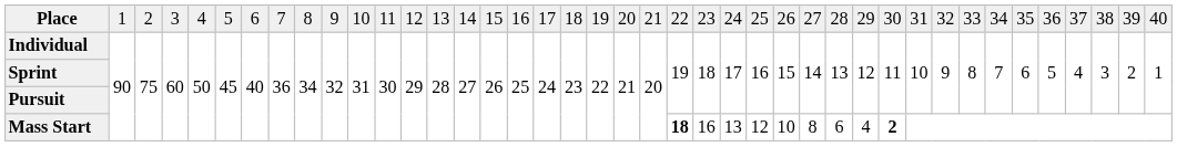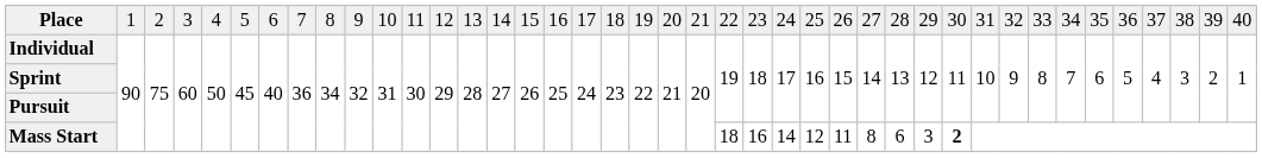Mass Start | column 23: bold -> normal
Mass Start | column 25: 13 -> 14
Mass Start | column 27: 10 -> 11
Mass Start | column 30: 4 -> 3
